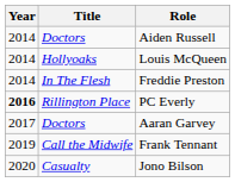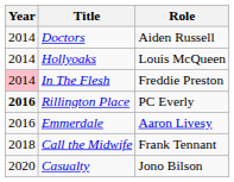Freddie Preston | Year: no background -> pink background
+ row: 2016 | Emmerdale | Aaron Livesy
- row: 2017 | Doctors | Aaran Garvey
Frank Tennant | Year: 2019 -> 2018
